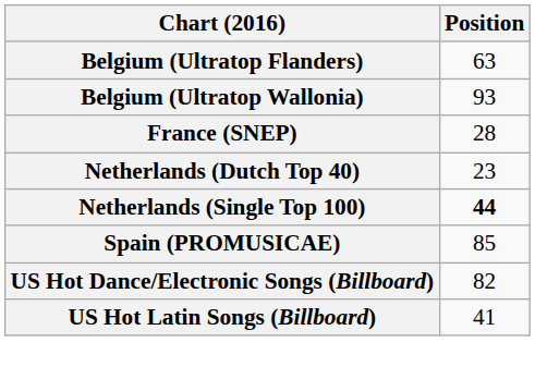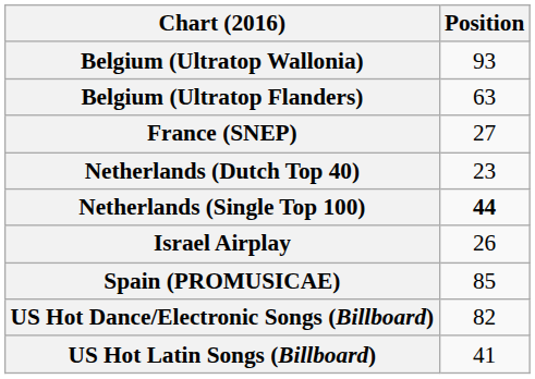rows swapped: Belgium (Ultratop Flanders) <-> Belgium (Ultratop Wallonia)
France (SNEP) | Position: 28 -> 27
+ row: Israel Airplay | 26
